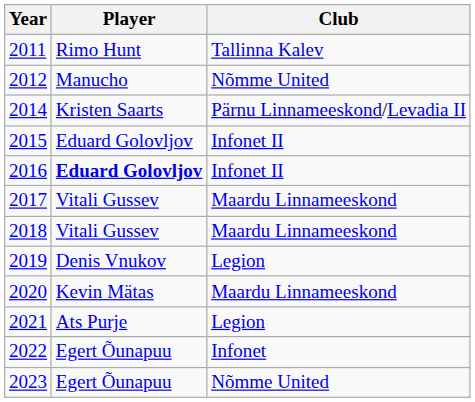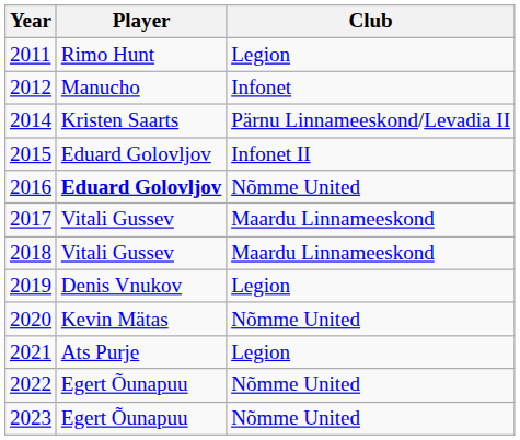2011 | Club: Tallinna Kalev -> Legion
2012 | Club: Nõmme United -> Infonet
2016 | Club: Infonet II -> Nõmme United
2020 | Club: Maardu Linnameeskond -> Nõmme United
2022 | Club: Infonet -> Nõmme United
